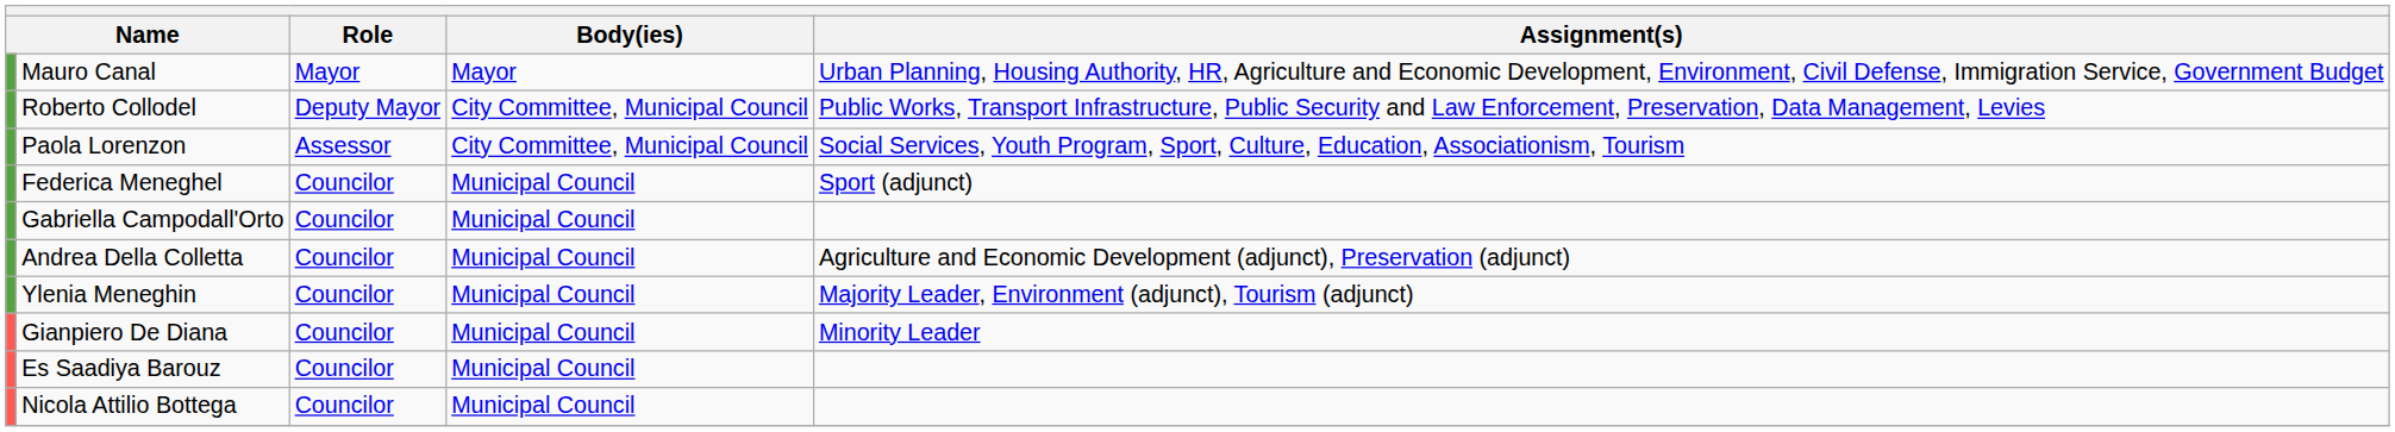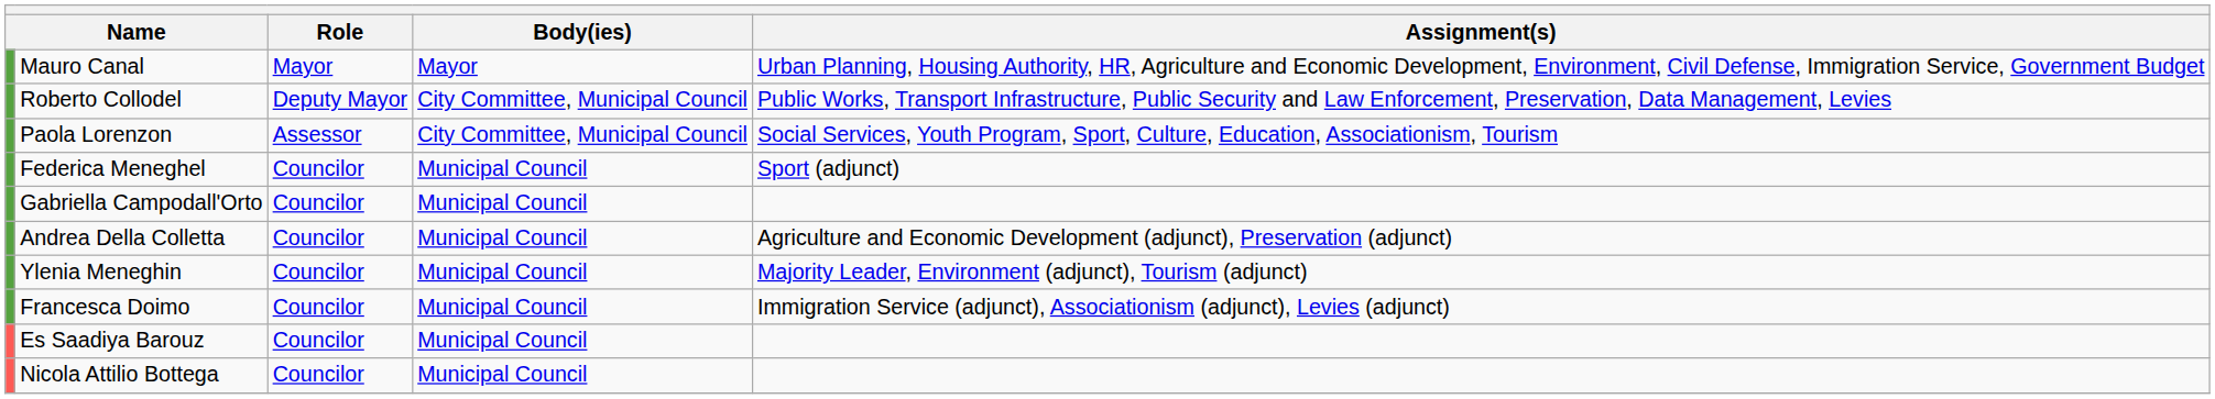+ row: Francesca Doimo | Councilor | Municipal Council | Immigration Service (adjunct), Associationism (adjunct), Levies (adjunct)
- row: Gianpiero De Diana | Councilor | Municipal Council | Minority Leader
